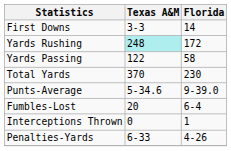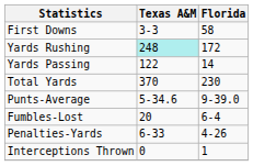First Downs | Florida: 14 -> 58
Yards Passing | Florida: 58 -> 14
rows swapped: Interceptions Thrown <-> Penalties-Yards
